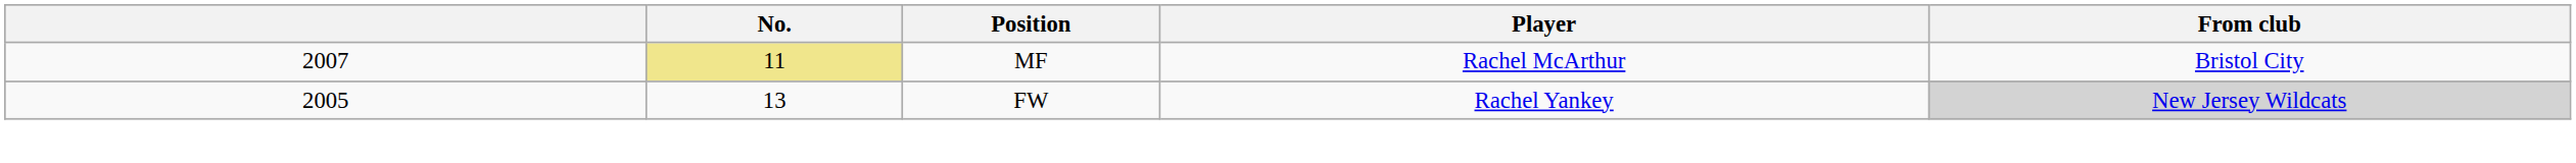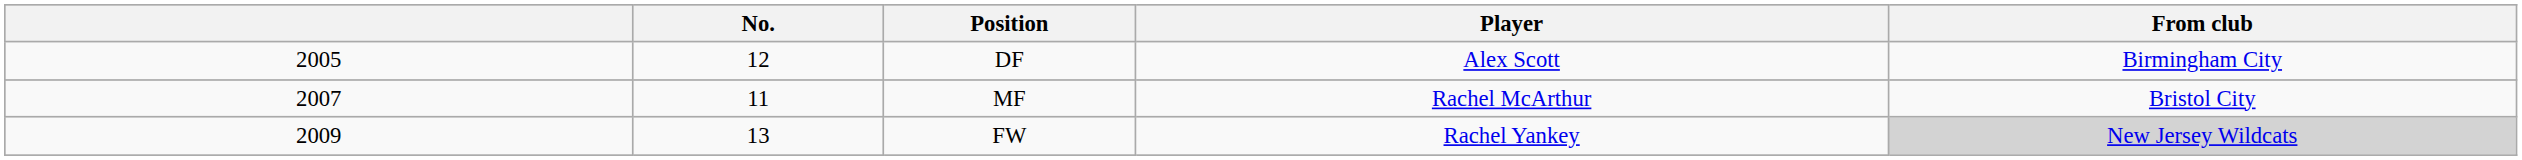+ row: 2005 | 12 | DF | Alex Scott | Birmingham City
MF | No.: khaki background -> no background
FW | column 1: 2005 -> 2009
